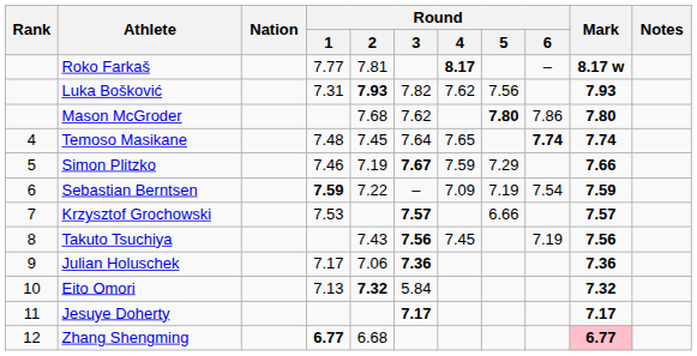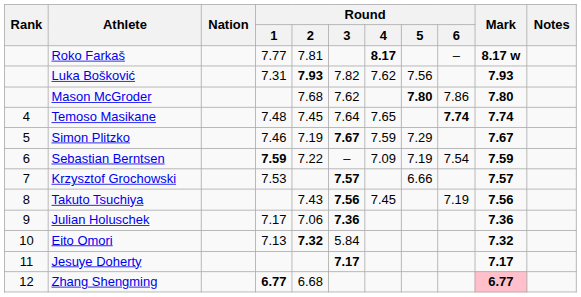Simon Plitzko | Mark: 7.66 -> 7.67
